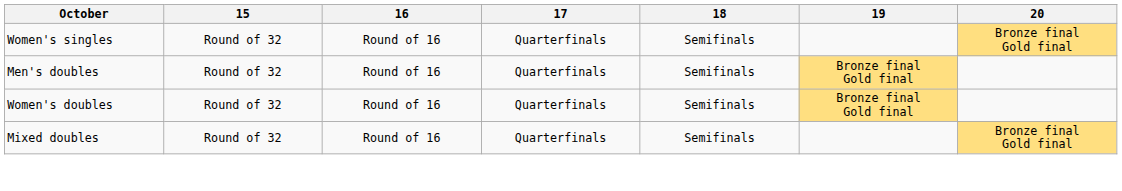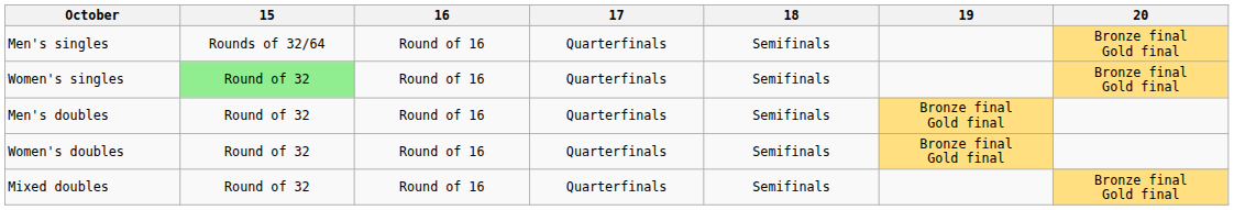+ row: Men's singles | Rounds of 32/64 | Round of 16 | Quarterfinals | Semifinals | Bronze final Gold final
Women's singles | 15: no background -> lightgreen background
